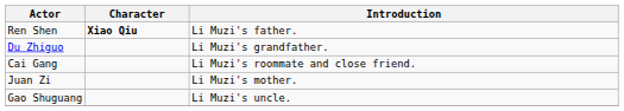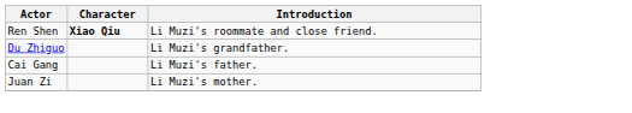Ren Shen | Introduction: Li Muzi's father. -> Li Muzi's roommate and close friend.
Cai Gang | Introduction: Li Muzi's roommate and close friend. -> Li Muzi's father.
- row: Gao Shuguang | Li Muzi's uncle.
